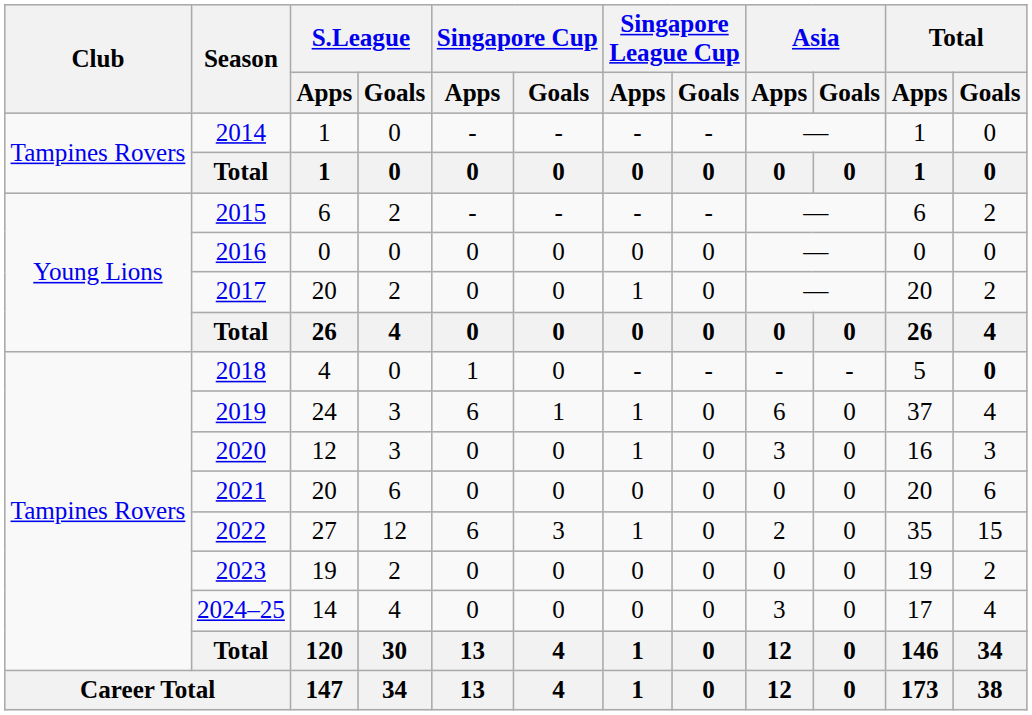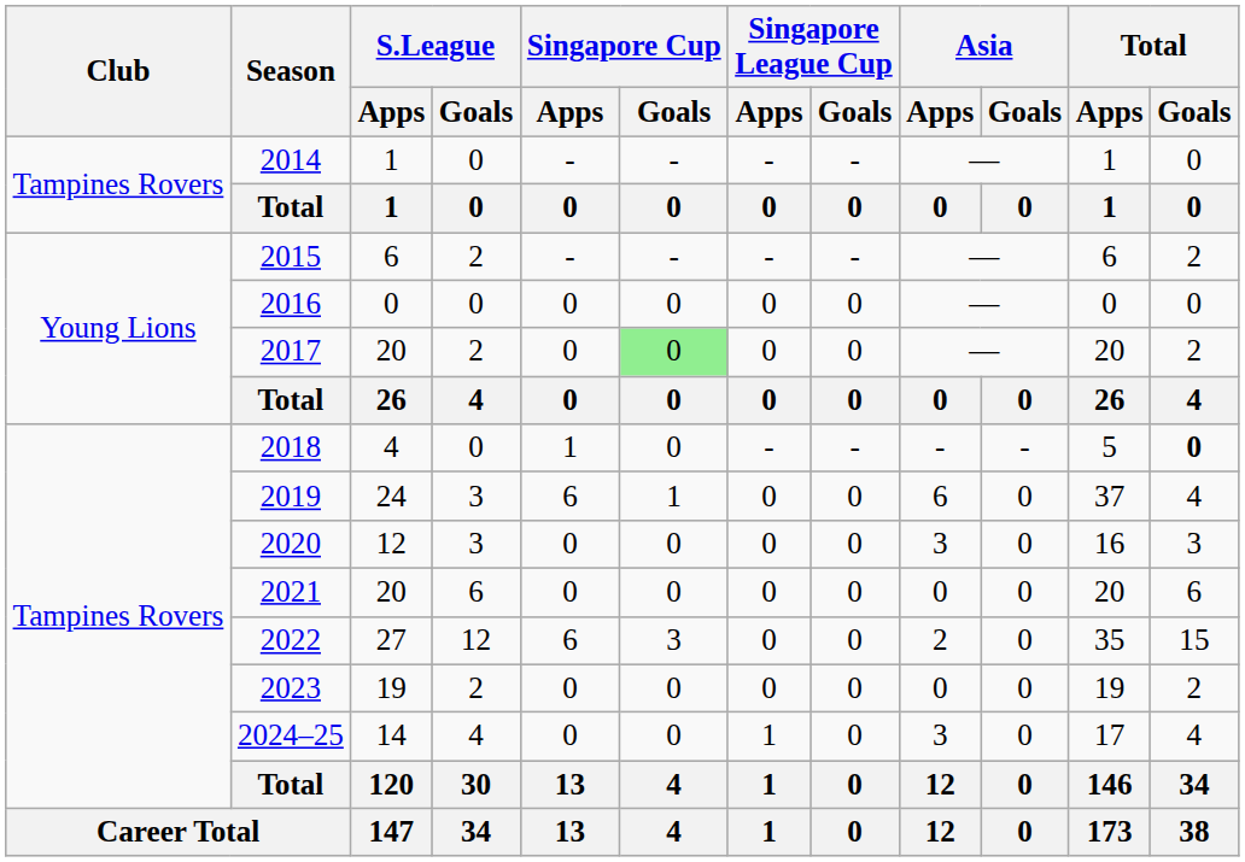2017 | Singapore Cup / Goals: no background -> lightgreen background
2017 | Singapore League Cup / Apps: 1 -> 0
2019 | Singapore League Cup / Apps: 1 -> 0
2020 | Singapore League Cup / Apps: 1 -> 0
2022 | Singapore League Cup / Apps: 1 -> 0
2024–25 | Singapore League Cup / Apps: 0 -> 1
